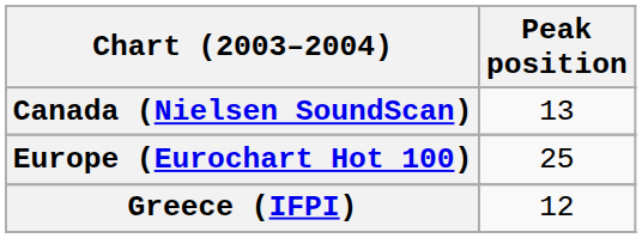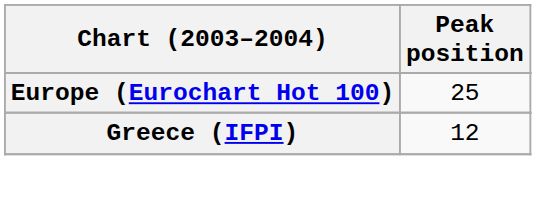- row: Canada (Nielsen SoundScan) | 13
